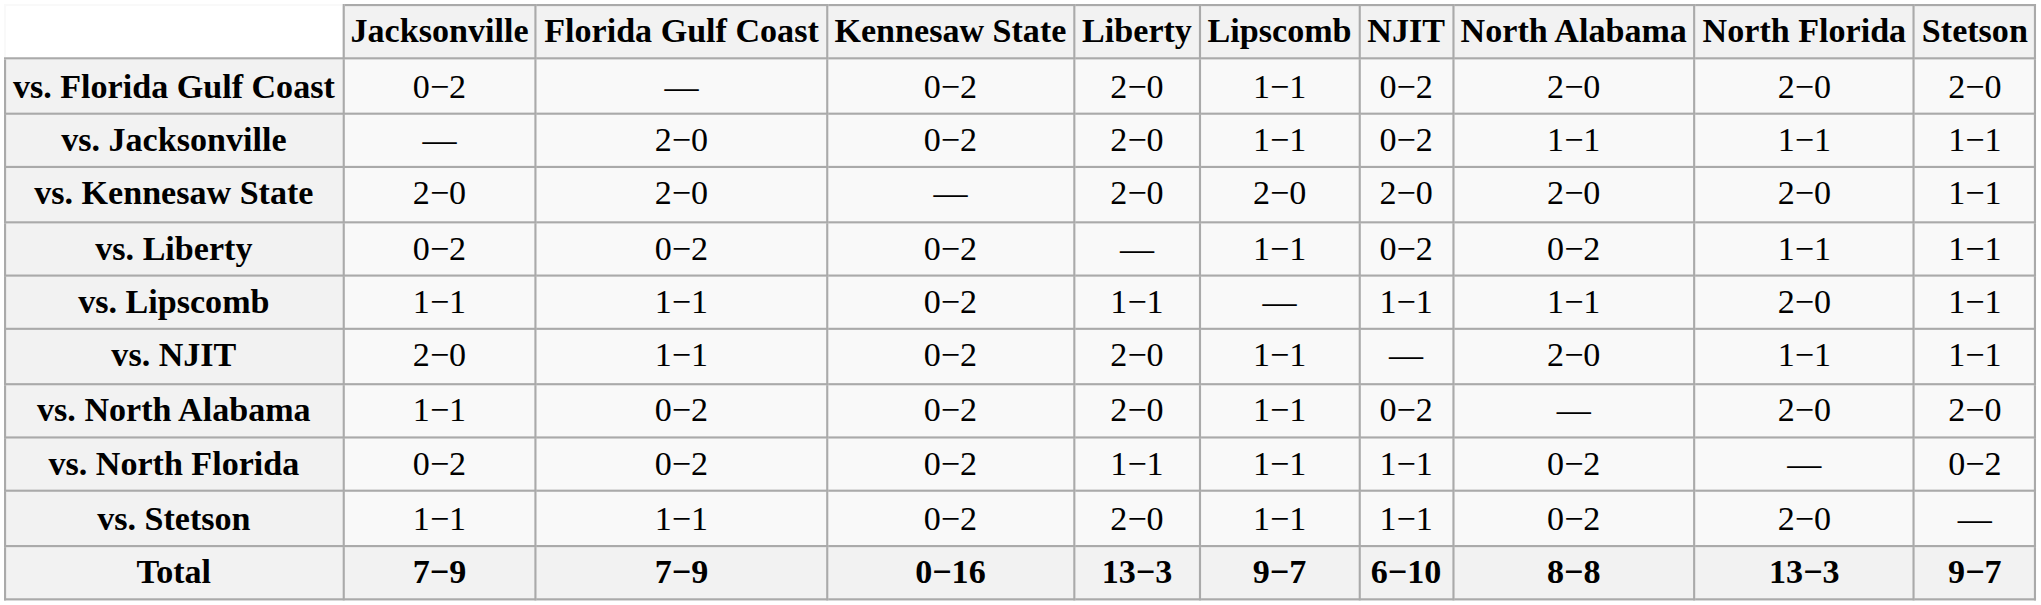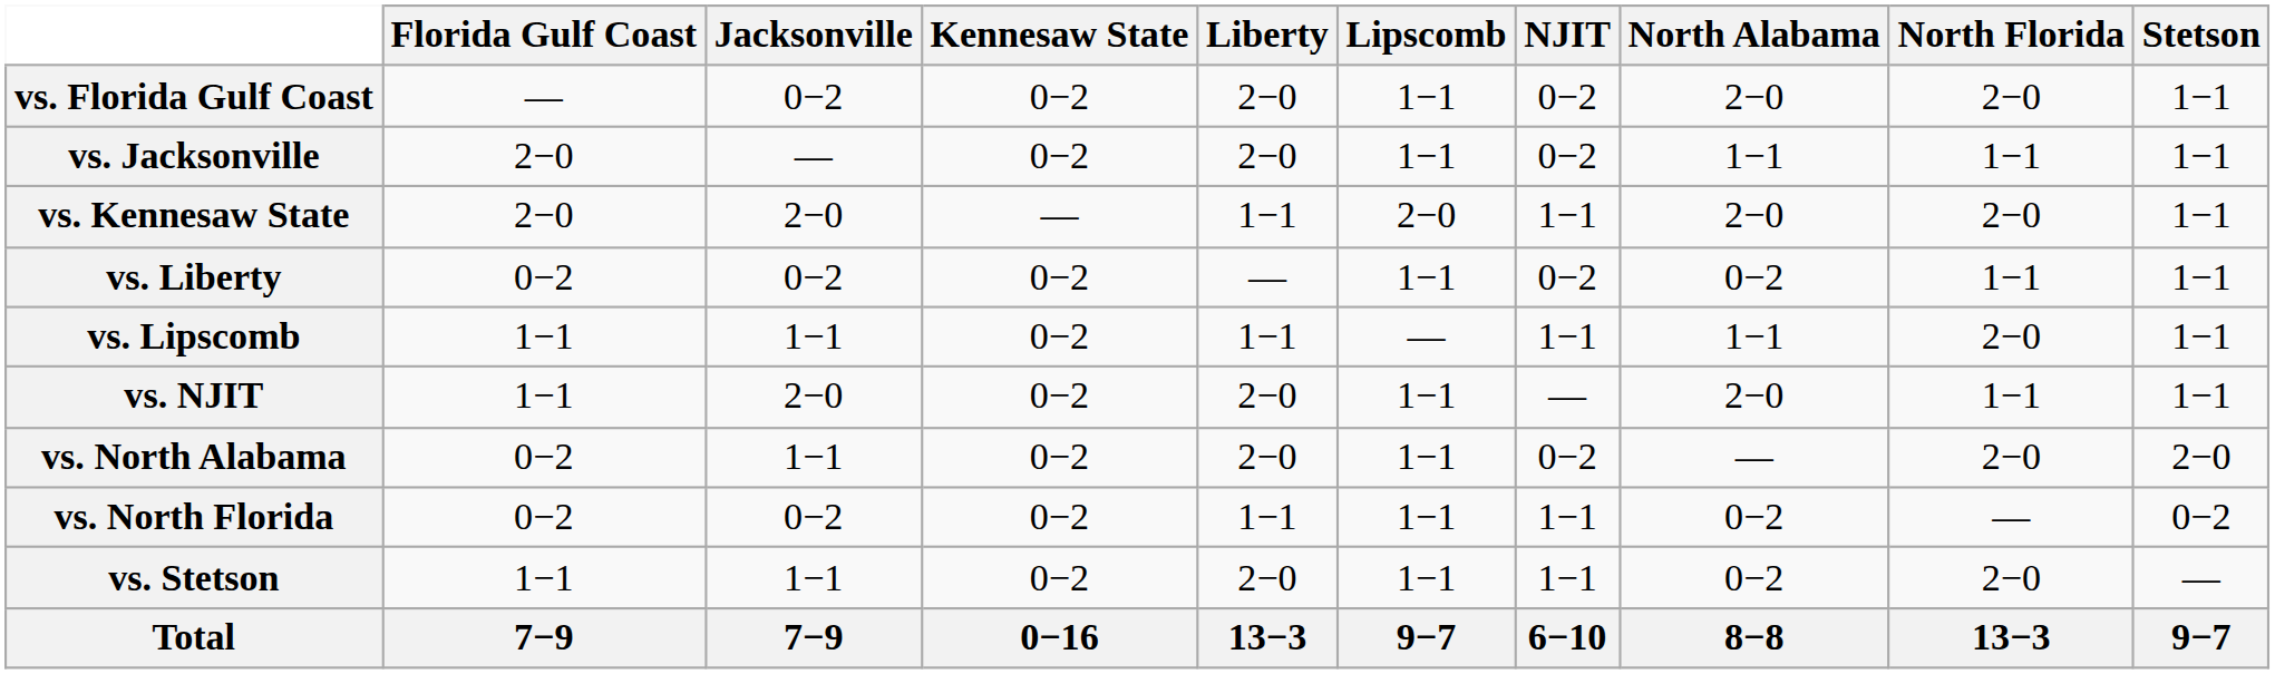columns swapped: Florida Gulf Coast <-> Jacksonville
vs. Florida Gulf Coast | Stetson: 2−0 -> 1−1
vs. Kennesaw State | Liberty: 2−0 -> 1−1
vs. Kennesaw State | NJIT: 2−0 -> 1−1
